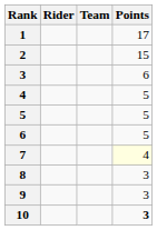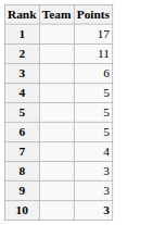- column: Rider
2 | Points: 15 -> 11
7 | Points: lightyellow background -> no background
